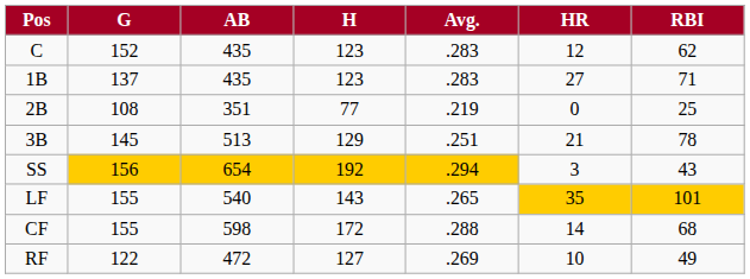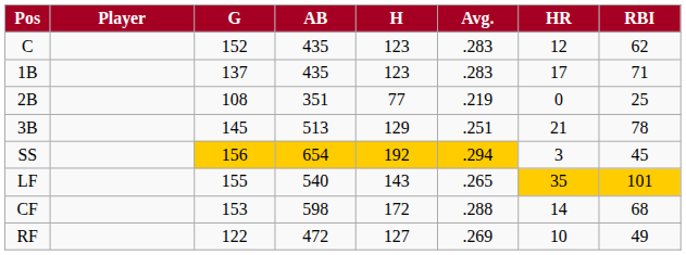+ column: Player
1B | HR: 27 -> 17
SS | RBI: 43 -> 45
CF | G: 155 -> 153
